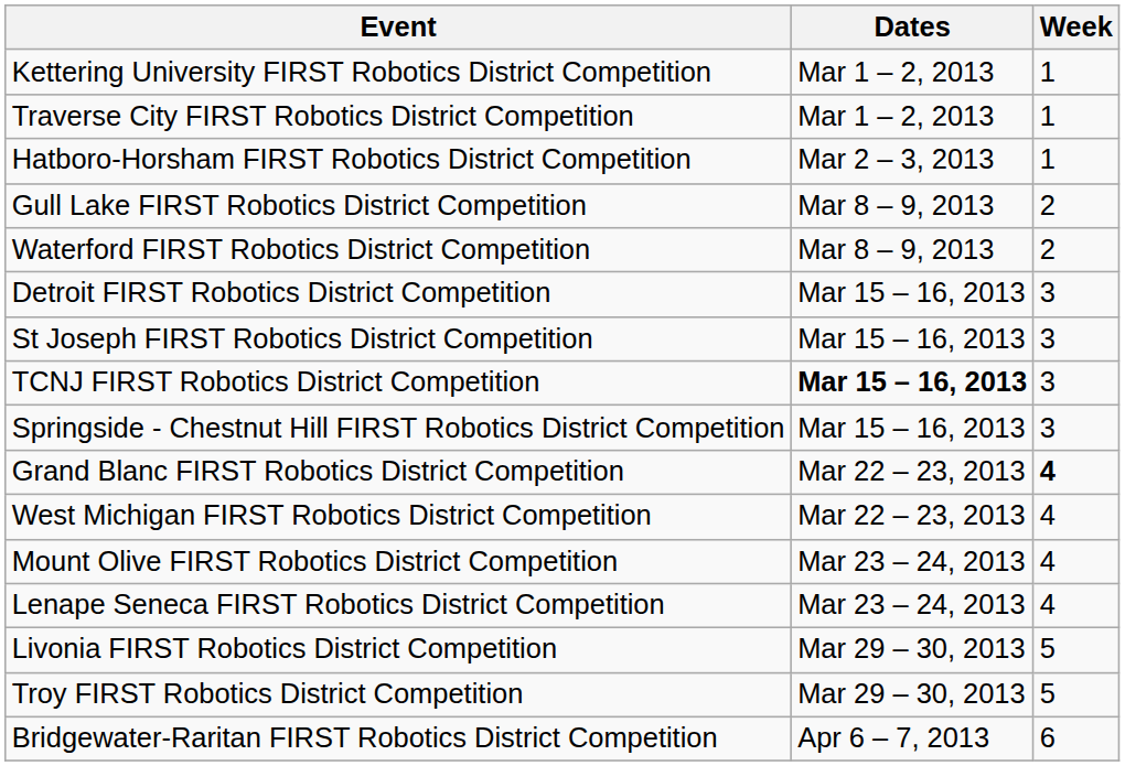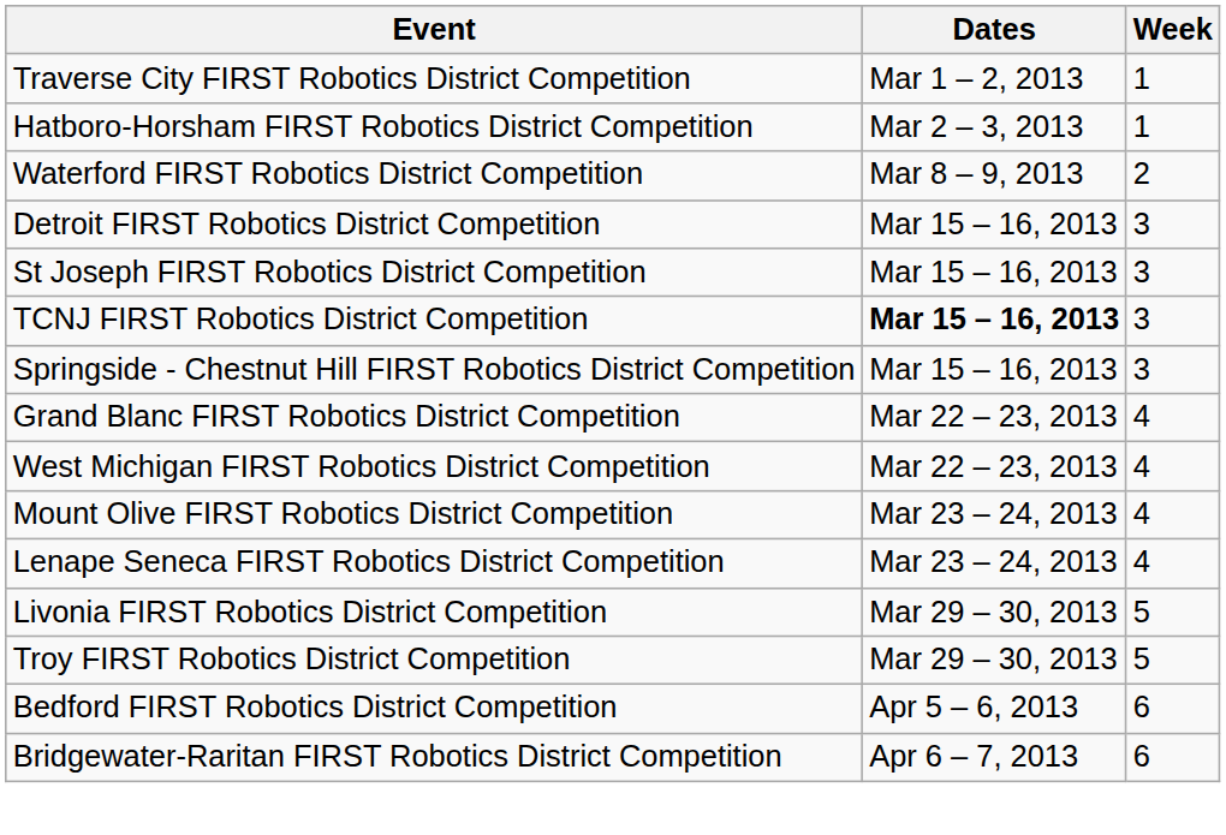- row: Kettering University FIRST Robotics District Competition | Mar 1 – 2, 2013 | 1
- row: Gull Lake FIRST Robotics District Competition | Mar 8 – 9, 2013 | 2
Grand Blanc FIRST Robotics District Competition | Week: bold -> normal
+ row: Bedford FIRST Robotics District Competition | Apr 5 – 6, 2013 | 6
